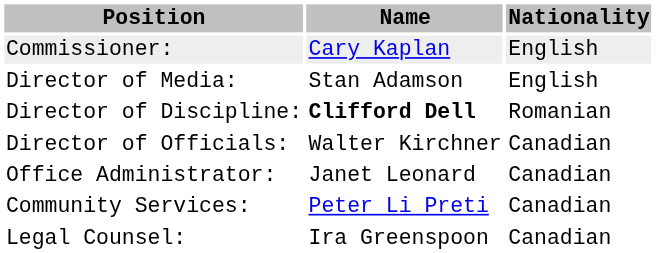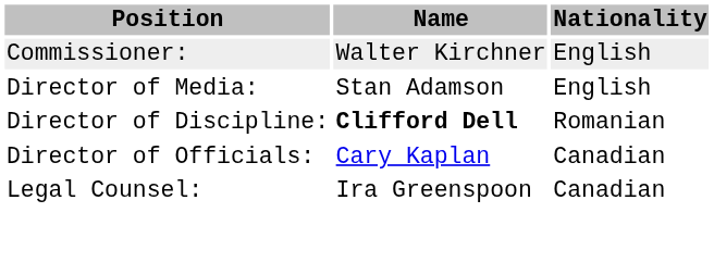Commissioner: | Name: Cary Kaplan -> Walter Kirchner
Director of Officials: | Name: Walter Kirchner -> Cary Kaplan
- row: Office Administrator: | Janet Leonard | Canadian
- row: Community Services: | Peter Li Preti | Canadian
